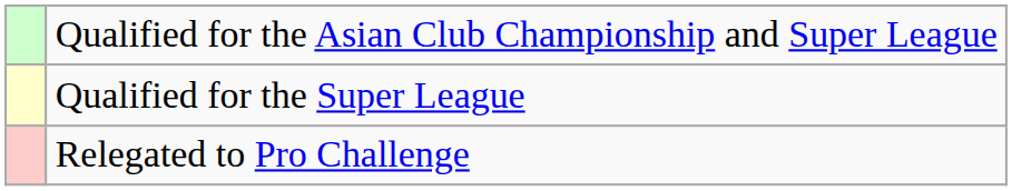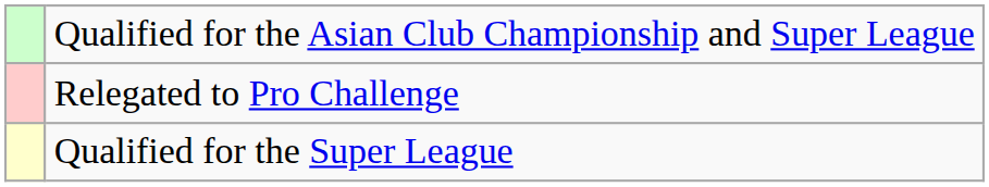rows swapped: Qualified for the Super League <-> Relegated to Pro Challenge
